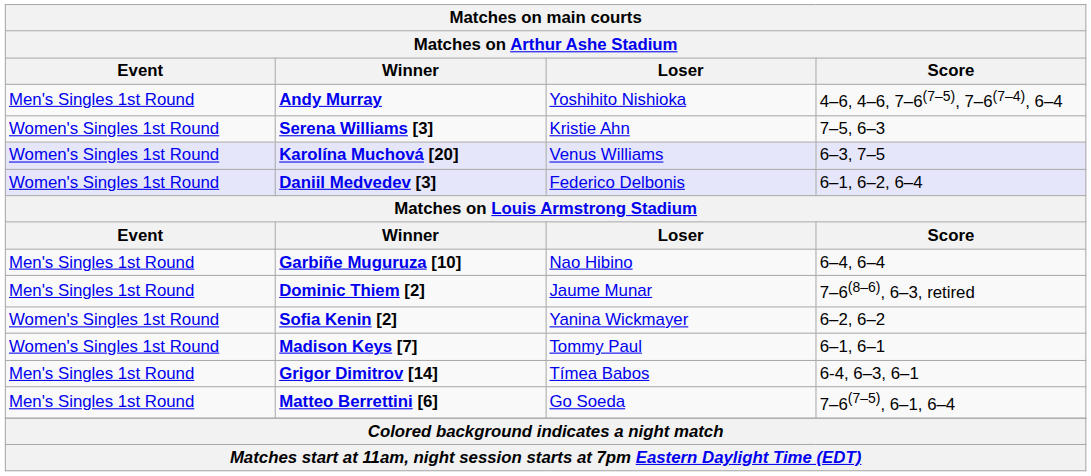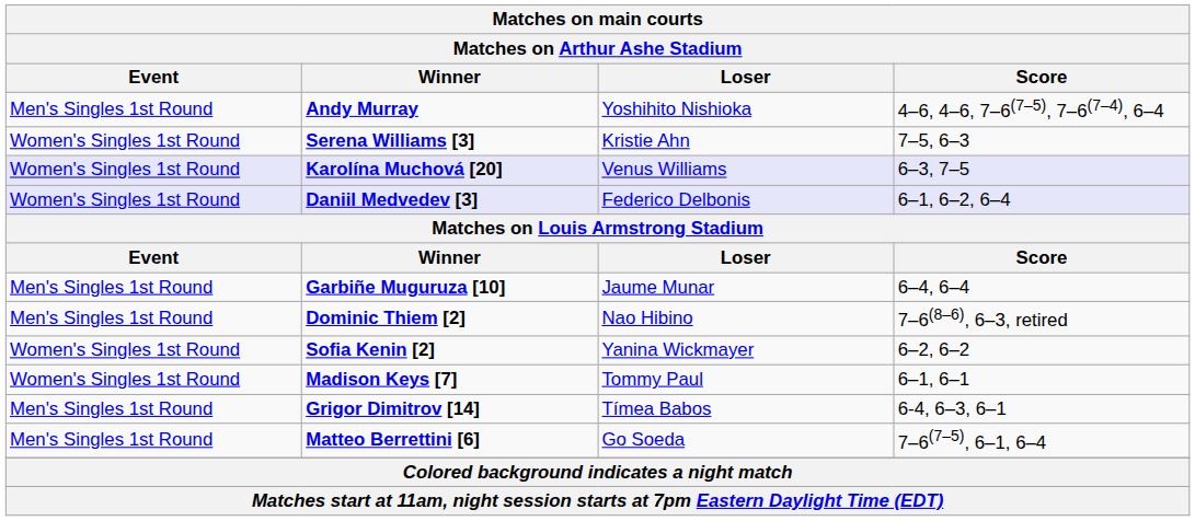Garbiñe Muguruza [10] | Loser: Nao Hibino -> Jaume Munar
Dominic Thiem [2] | Loser: Jaume Munar -> Nao Hibino
